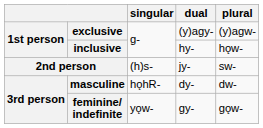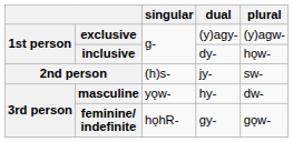inclusive | dual: hy- -> dy-
masculine | singular: hǫhR- -> yǫw-
masculine | dual: dy- -> hy-
feminine/ indefinite | singular: yǫw- -> hǫhR-
